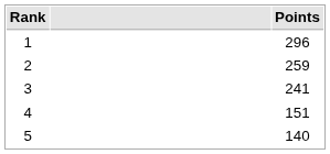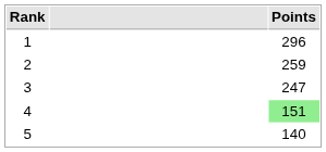3 | Points: 241 -> 247
4 | Points: no background -> lightgreen background
